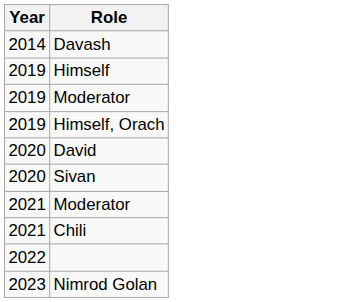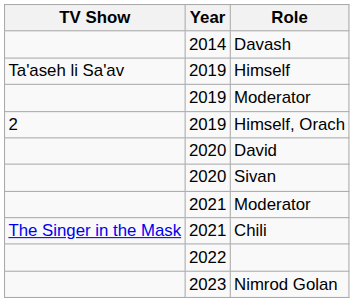+ column: TV Show | Ta'aseh li Sa'av | 2 | The Singer in the Mask
